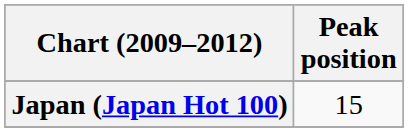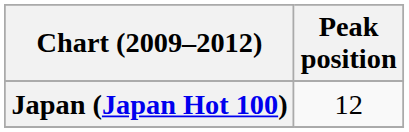Japan (Japan Hot 100) | Peak position: 15 -> 12
